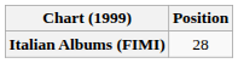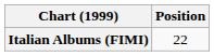Italian Albums (FIMI) | Position: 28 -> 22
